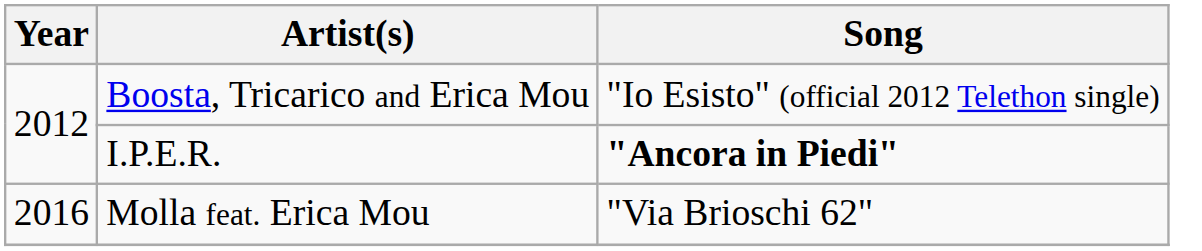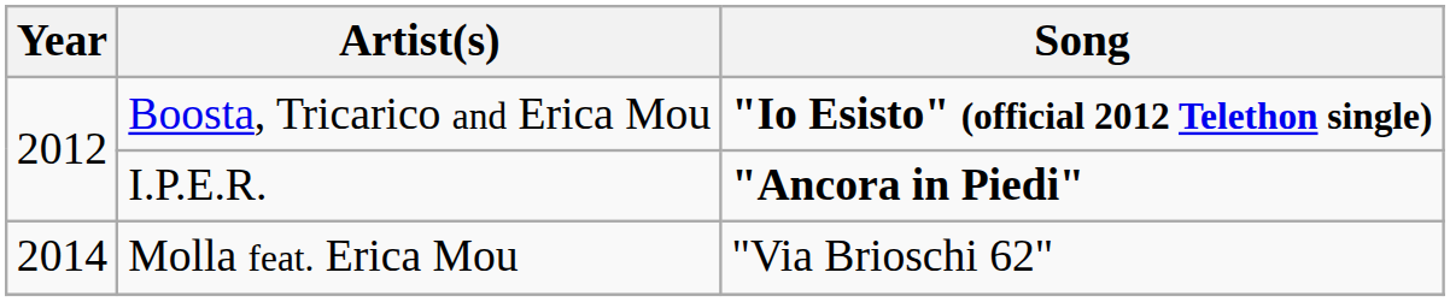Boosta, Tricarico and Erica Mou | Song: normal -> bold
Molla feat. Erica Mou | Year: 2016 -> 2014
